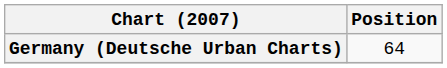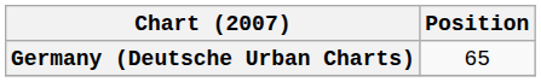Germany (Deutsche Urban Charts) | Position: 64 -> 65
